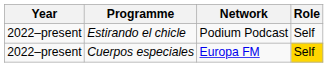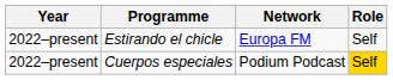Estirando el chicle | Network: Podium Podcast -> Europa FM
Cuerpos especiales | Network: Europa FM -> Podium Podcast
